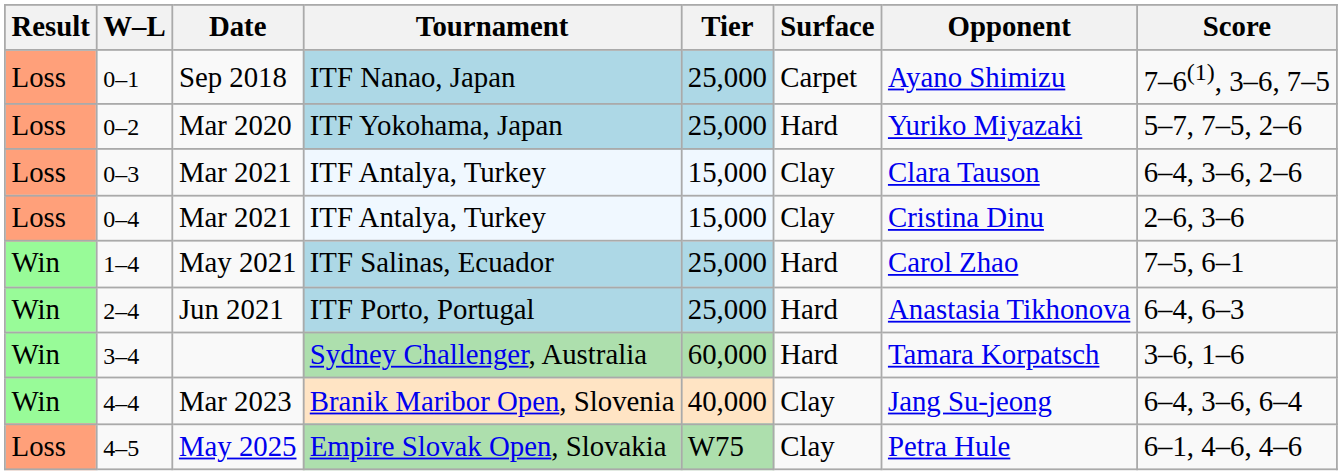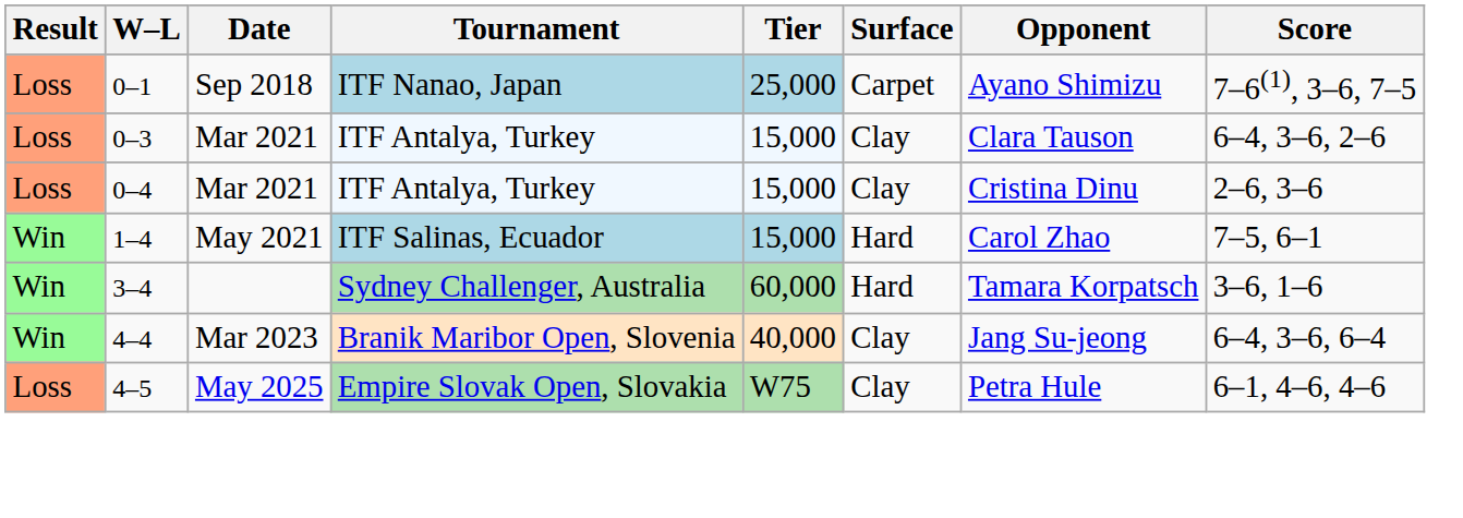- row: Loss | 0–2 | Mar 2020 | ITF Yokohama, Japan | 25,000 | Hard | Yuriko Miyazaki | 5–7, 7–5, 2–6
1–4 | Tier: 25,000 -> 15,000
- row: Win | 2–4 | Jun 2021 | ITF Porto, Portugal | 25,000 | Hard | Anastasia Tikhonova | 6–4, 6–3
